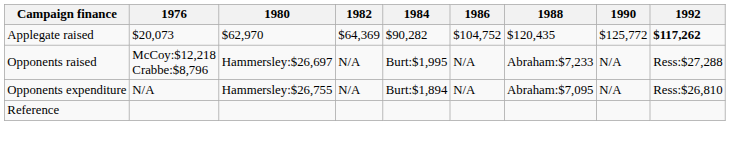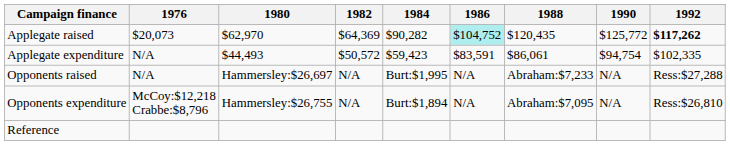Applegate raised | 1986: no background -> paleturquoise background
+ row: Applegate expenditure | N/A | $44,493 | $50,572 | $59,423 | $83,591 | $86,061 | $94,754 | $102,335
Opponents raised | 1976: McCoy:$12,218 Crabbe:$8,796 -> N/A
Opponents expenditure | 1976: N/A -> McCoy:$12,218 Crabbe:$8,796
